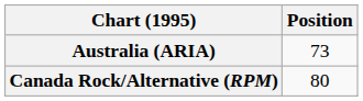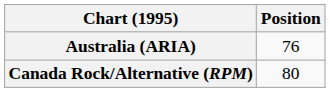Australia (ARIA) | Position: 73 -> 76
